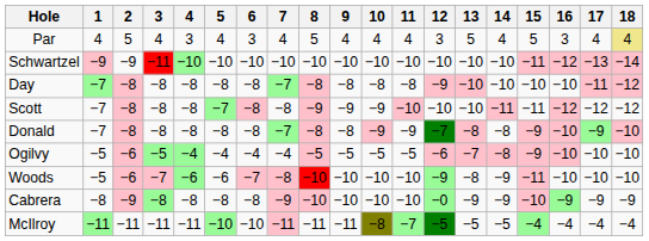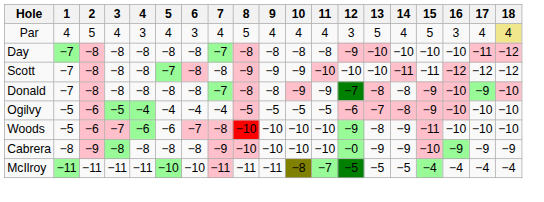- row: Schwartzel | −9 | −9 | −11 | −10 | −10 | −10 | −10 | −10 | −10 | −10 | −10 | −10 | −10 | −10 | −11 | −12 | −13 | −14
